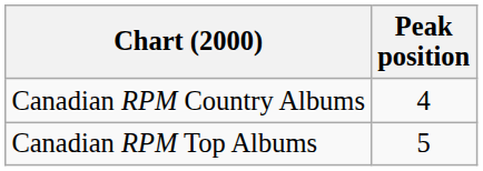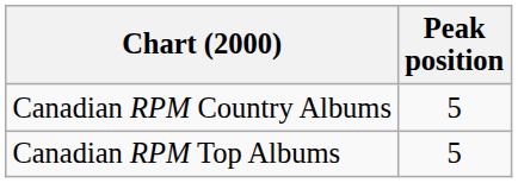Canadian RPM Country Albums | Peak position: 4 -> 5
